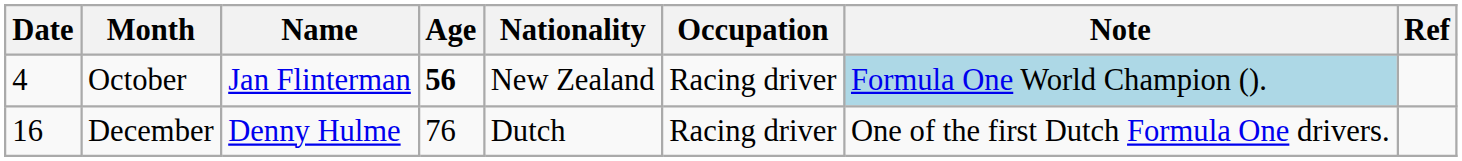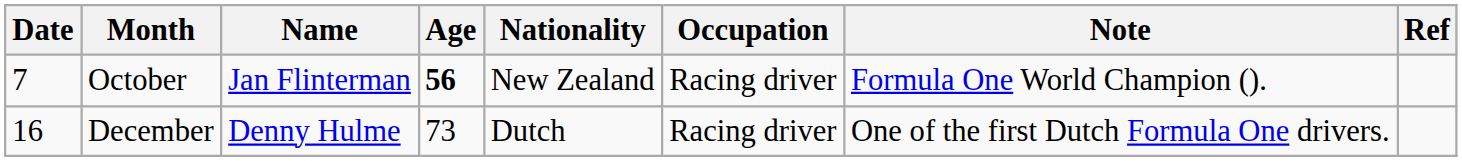October | Date: 4 -> 7
October | Note: lightblue background -> no background
December | Age: 76 -> 73
